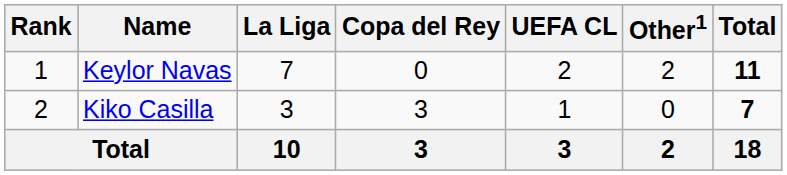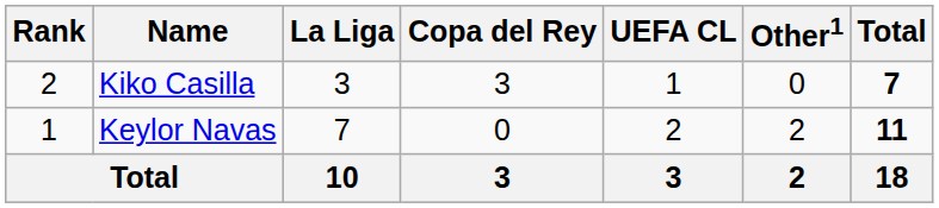rows swapped: Keylor Navas <-> Kiko Casilla
